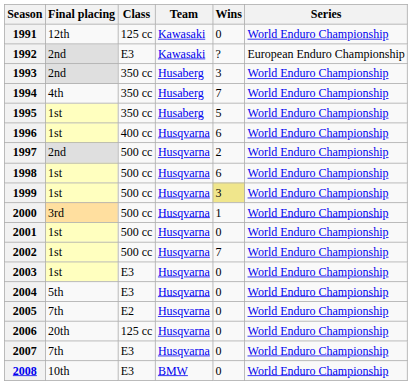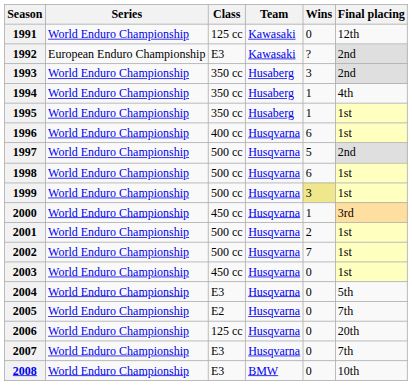columns swapped: Series <-> Final placing
1994 | Wins: 7 -> 1
1995 | Wins: 5 -> 1
1997 | Wins: 2 -> 5
2000 | Class: 500 cc -> 450 cc
2001 | Wins: 0 -> 2
2003 | Class: E3 -> 450 cc
